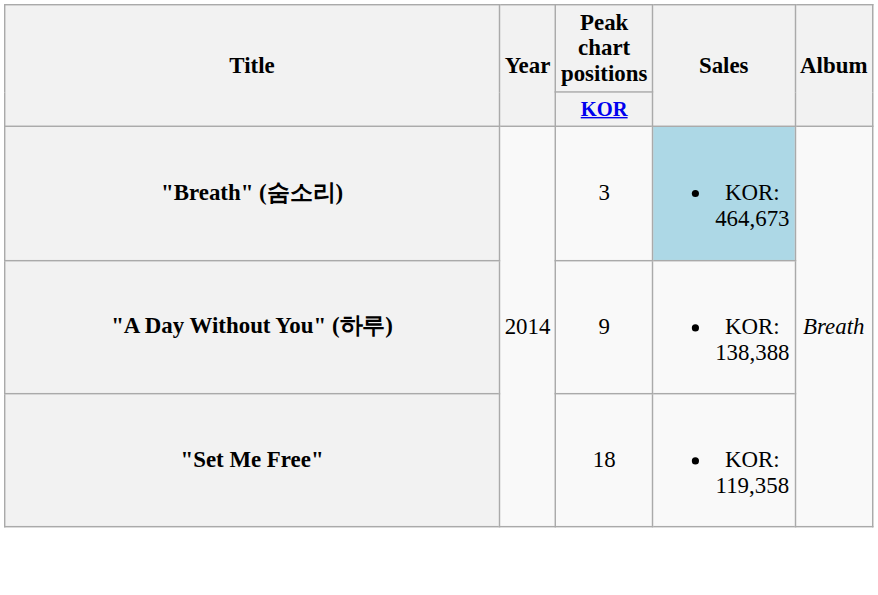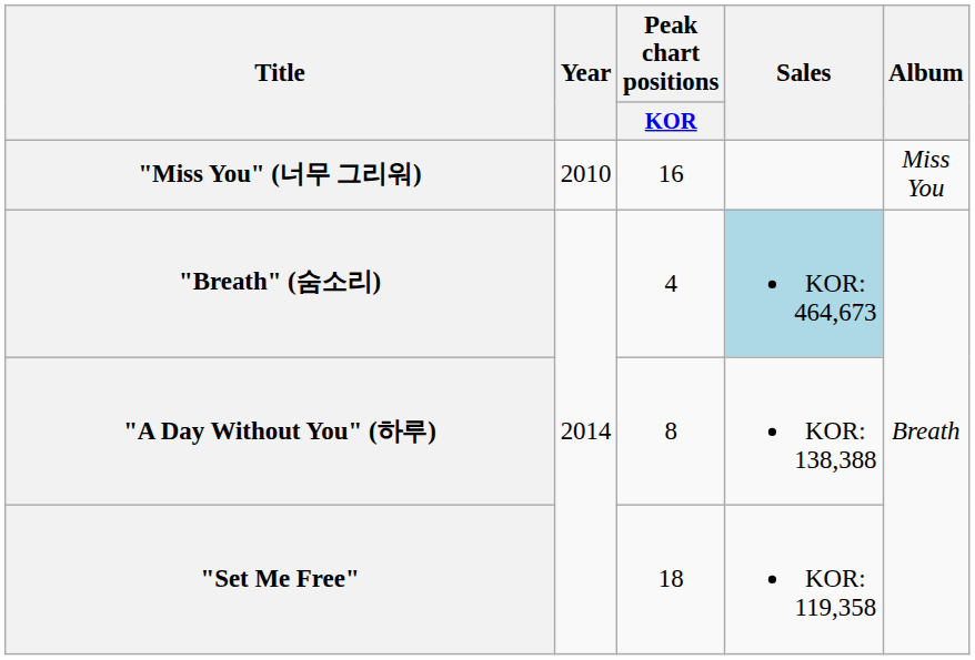+ row: "Miss You" (너무 그리워) | 2010 | 16 | Miss You
"Breath" (숨소리) | Peak chart positions / KOR: 3 -> 4
"A Day Without You" (하루) | Peak chart positions / KOR: 9 -> 8
